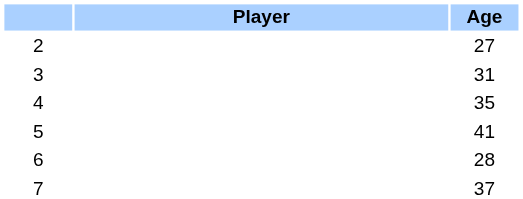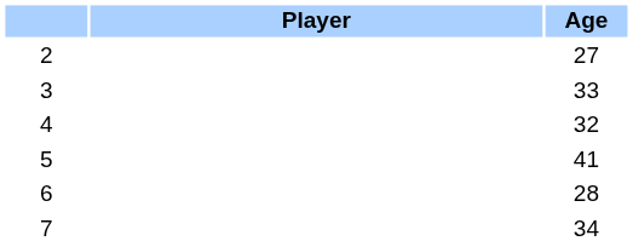3 | Age: 31 -> 33
4 | Age: 35 -> 32
7 | Age: 37 -> 34
